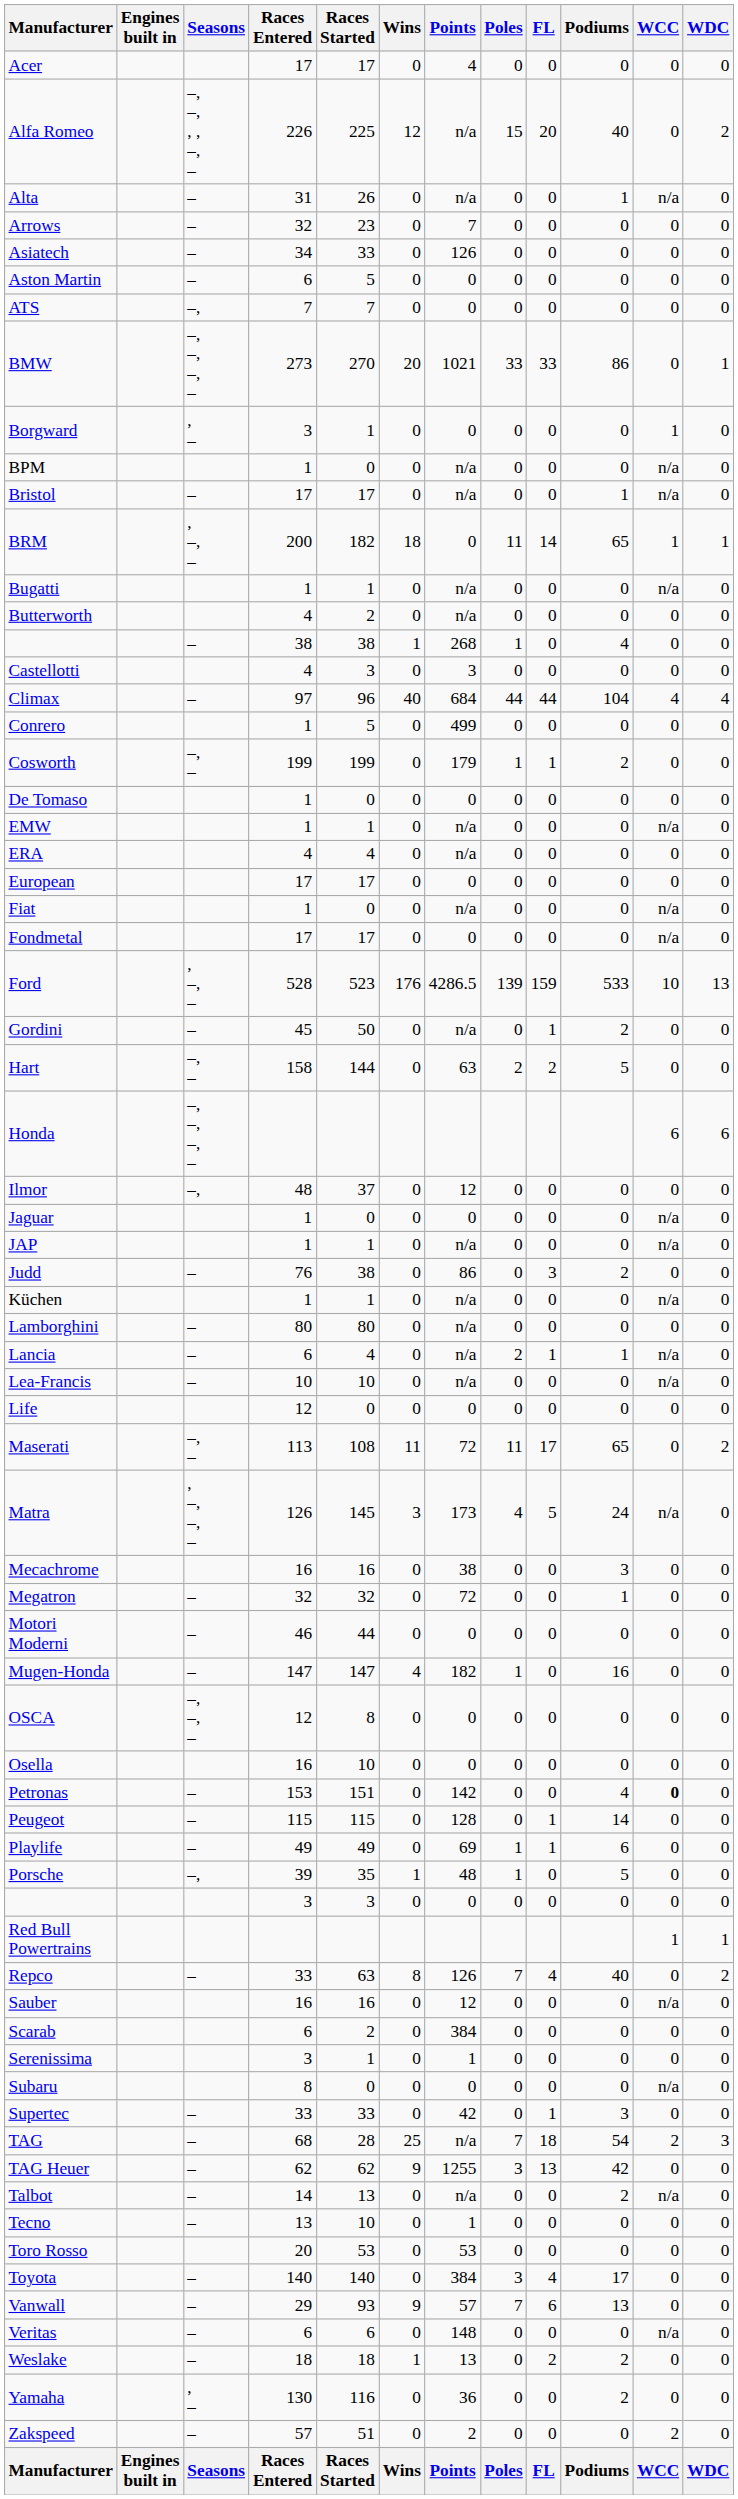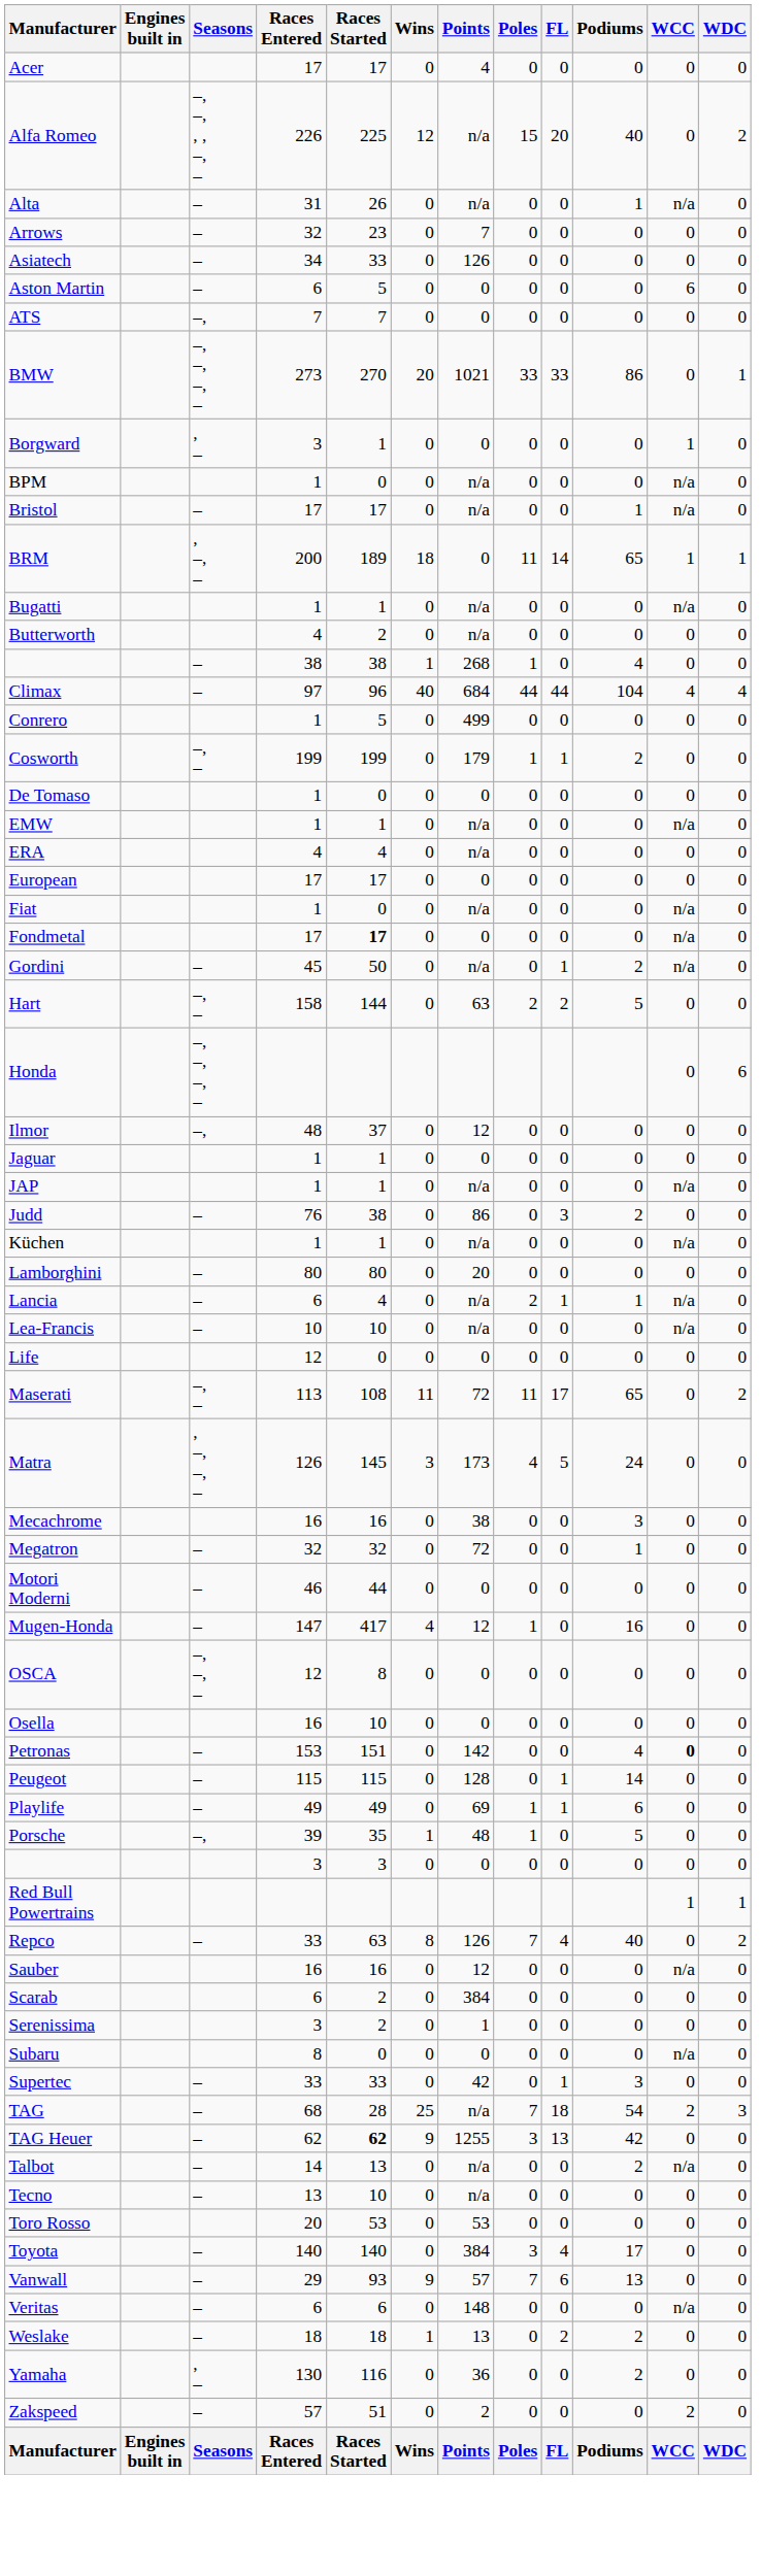Aston Martin | WCC: 0 -> 6
BRM | Races Started: 182 -> 189
- row: Castellotti | 4 | 3 | 0 | 3 | 0 | 0 | 0 | 0 | 0
Fondmetal | Races Started: normal -> bold
- row: Ford | , –, – | 528 | 523 | 176 | 4286.5 | 139 | 159 | 533 | 10 | 13
Gordini | WCC: 0 -> n/a
Honda | WCC: 6 -> 0
Jaguar | Races Started: 0 -> 1
Jaguar | WCC: n/a -> 0
Lamborghini | Points: n/a -> 20
Matra | WCC: n/a -> 0
Mugen-Honda | Races Started: 147 -> 417
Mugen-Honda | Points: 182 -> 12
Serenissima | Races Started: 1 -> 2
TAG Heuer | Races Started: normal -> bold
Tecno | Points: 1 -> n/a
